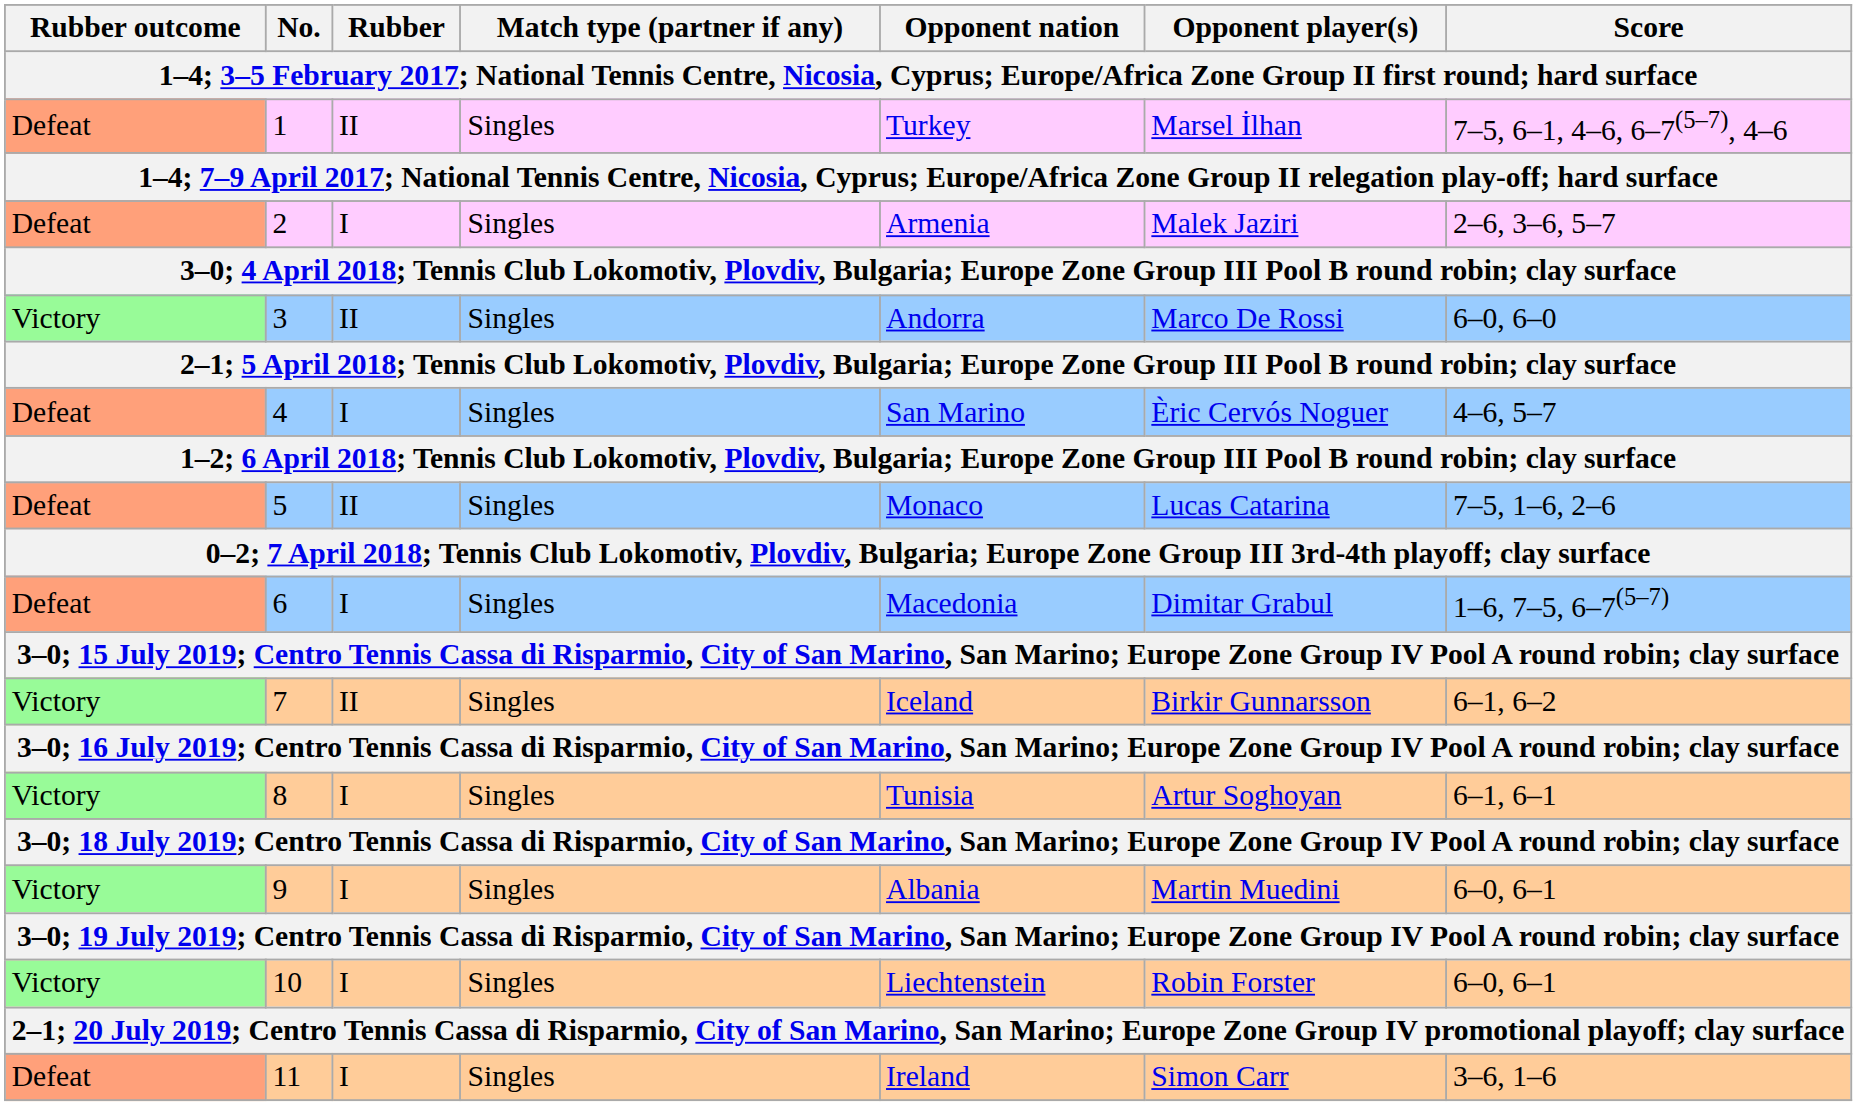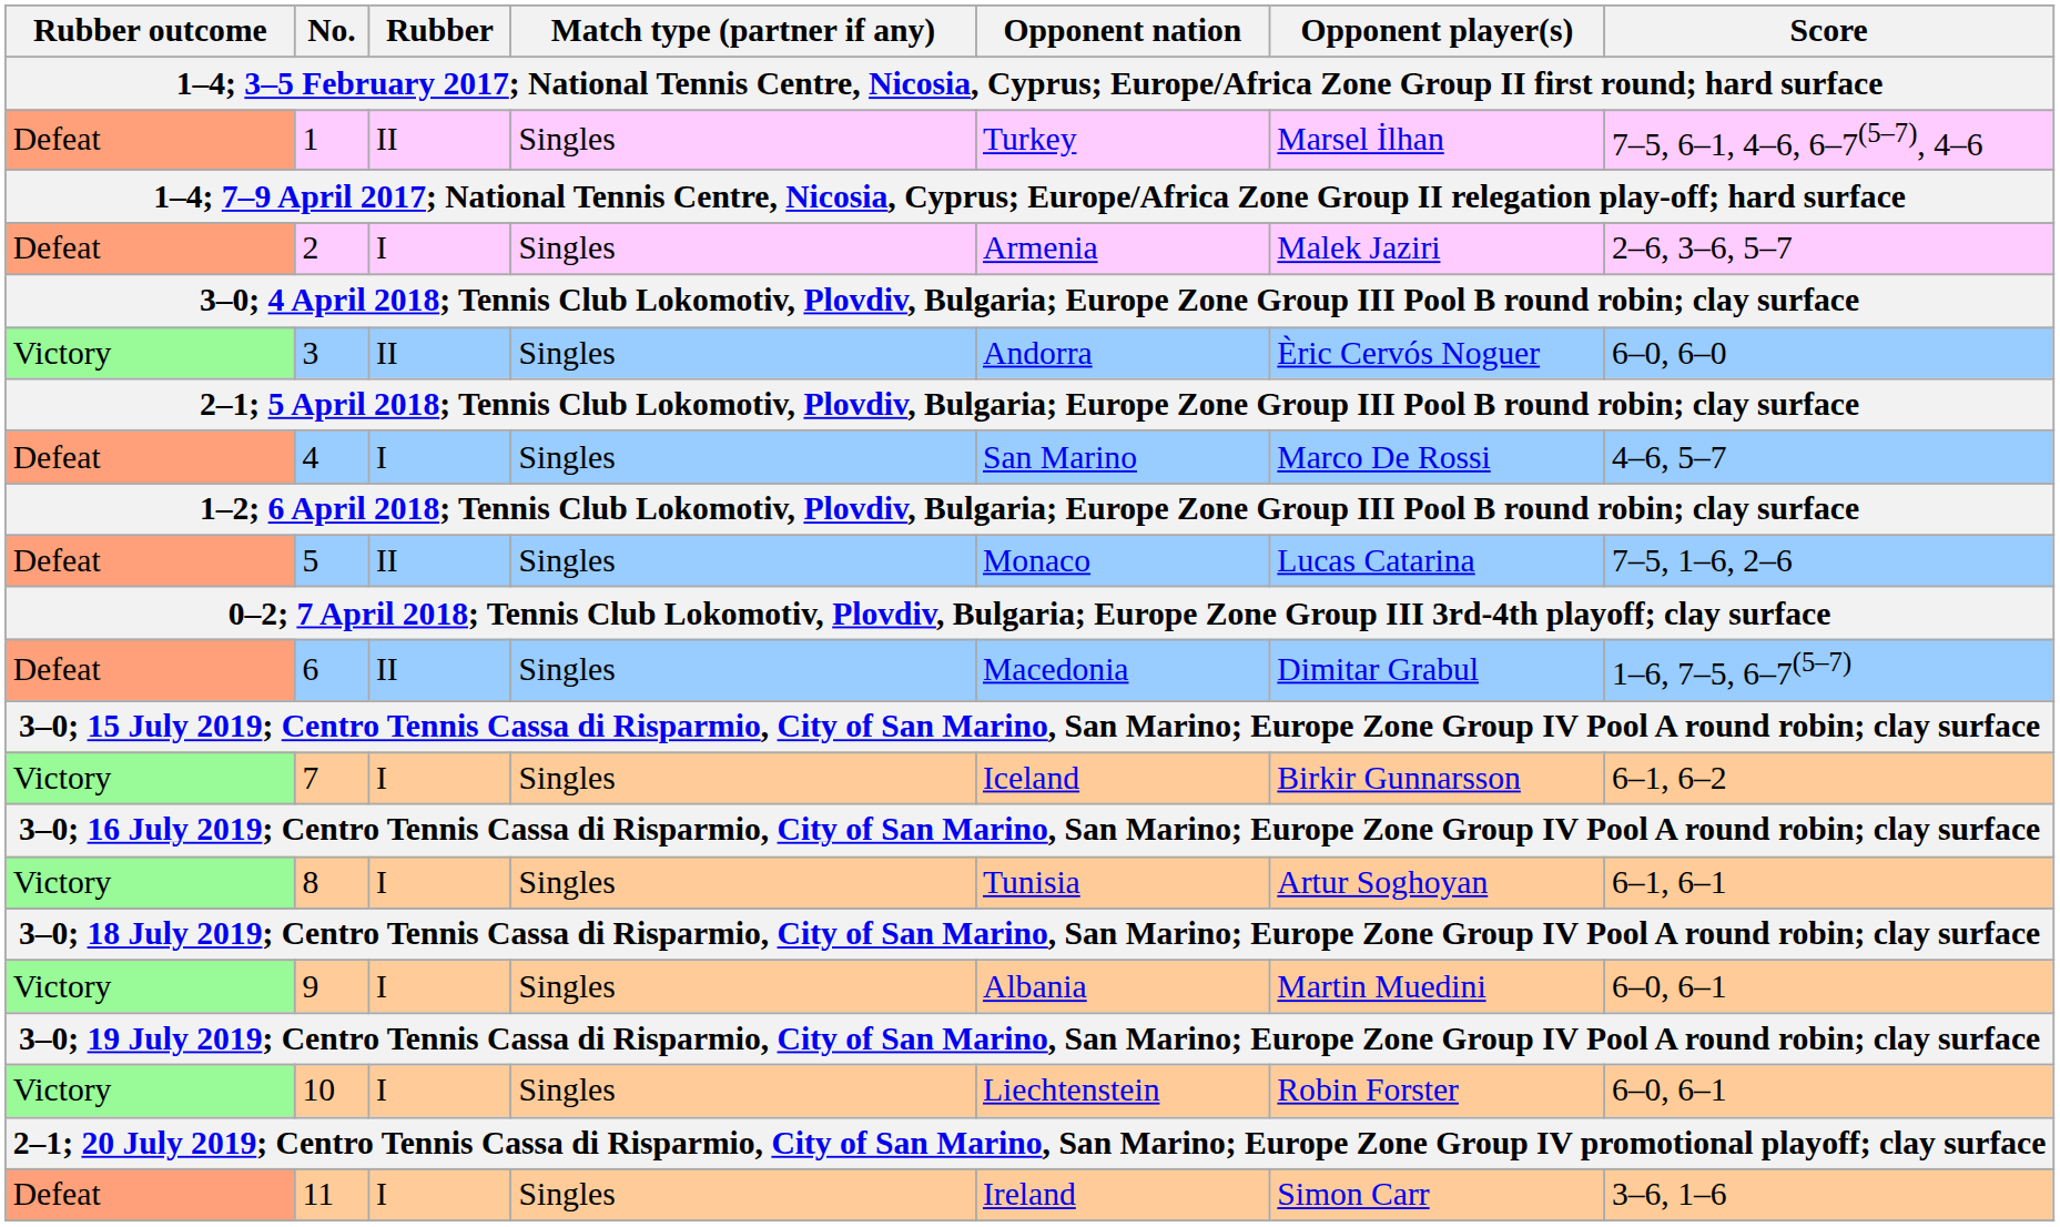3 | Opponent player(s): Marco De Rossi -> Èric Cervós Noguer
4 | Opponent player(s): Èric Cervós Noguer -> Marco De Rossi
6 | Rubber: I -> II
7 | Rubber: II -> I
